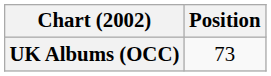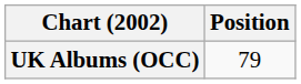UK Albums (OCC) | Position: 73 -> 79
